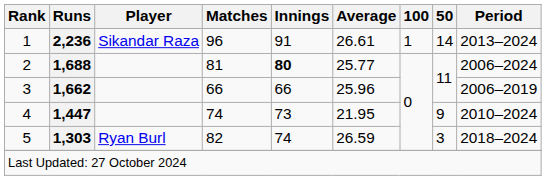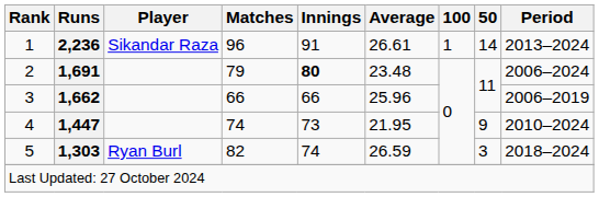2 | Runs: 1,688 -> 1,691
2 | Matches: 81 -> 79
2 | Average: 25.77 -> 23.48
